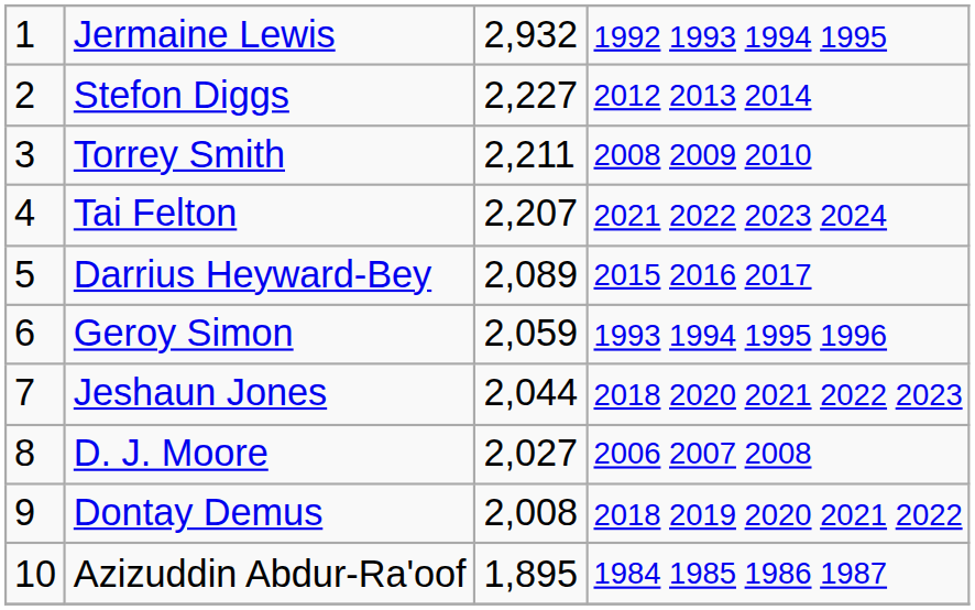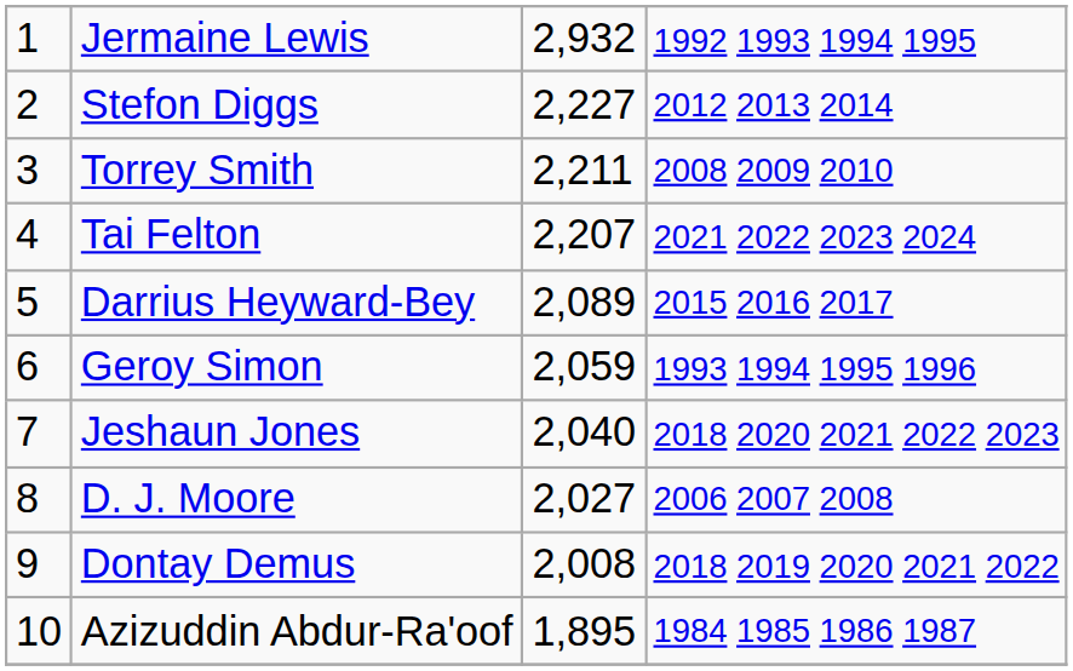Jeshaun Jones | column 3: 2,044 -> 2,040
